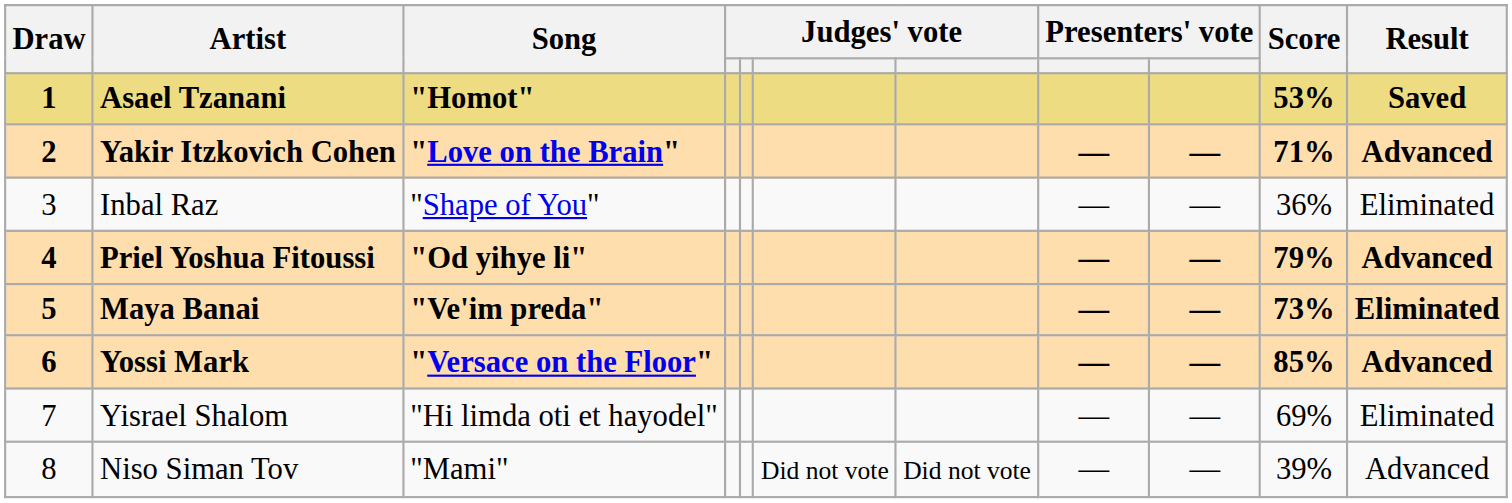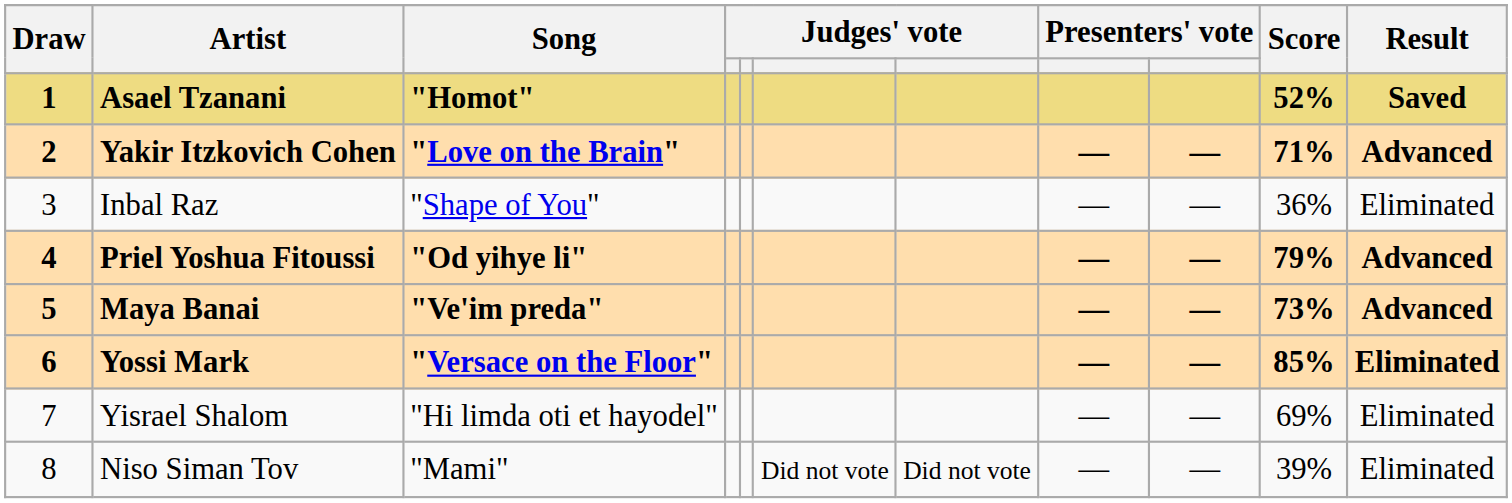Asael Tzanani | Score: 53% -> 52%
Maya Banai | Result: Eliminated -> Advanced
Yossi Mark | Result: Advanced -> Eliminated
Niso Siman Tov | Result: Advanced -> Eliminated
